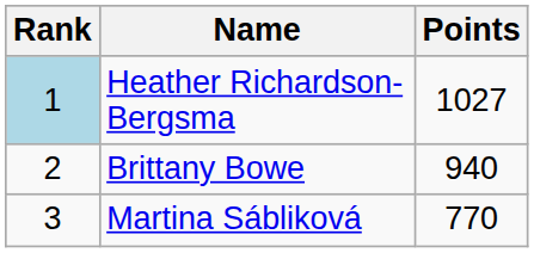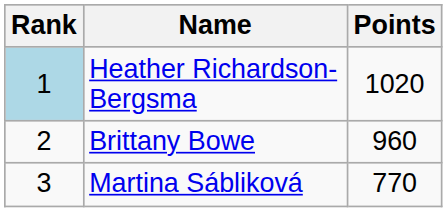Heather Richardson-Bergsma | Points: 1027 -> 1020
Brittany Bowe | Points: 940 -> 960
